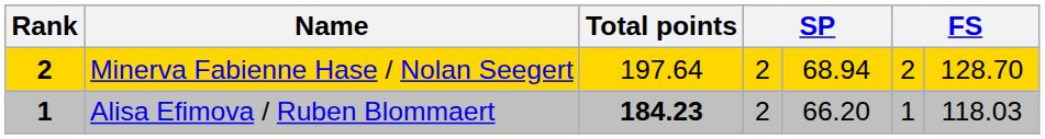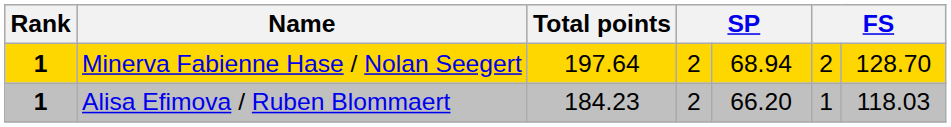Minerva Fabienne Hase / Nolan Seegert | Rank: 2 -> 1
Alisa Efimova / Ruben Blommaert | Total points: bold -> normal
